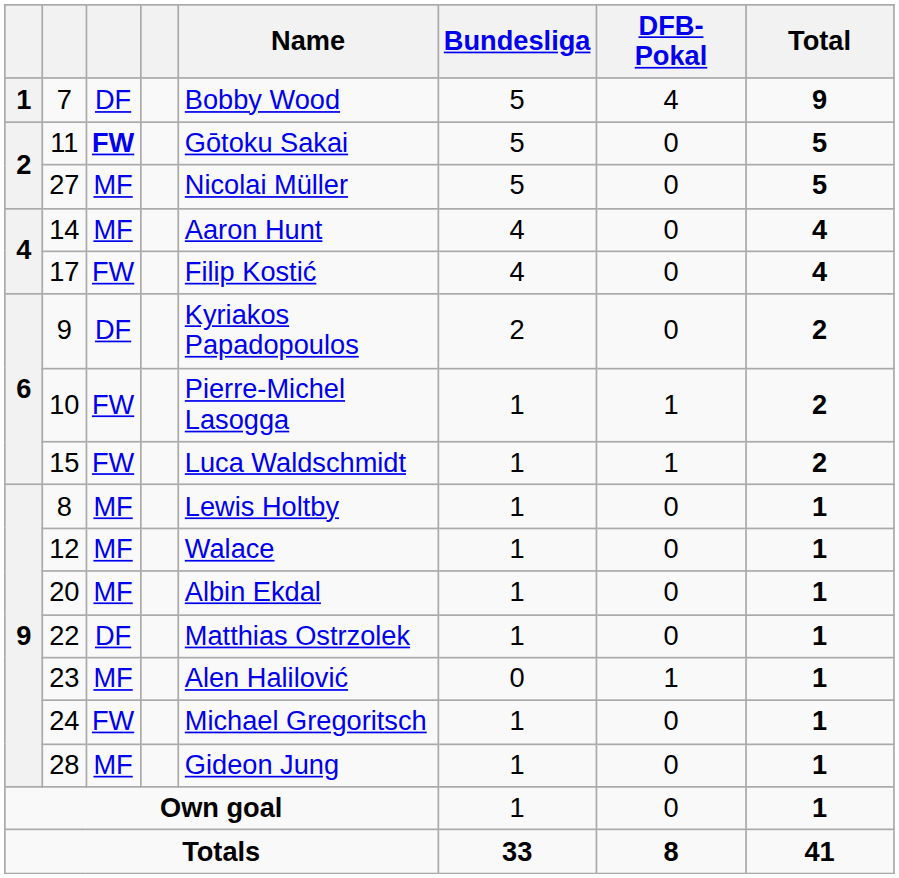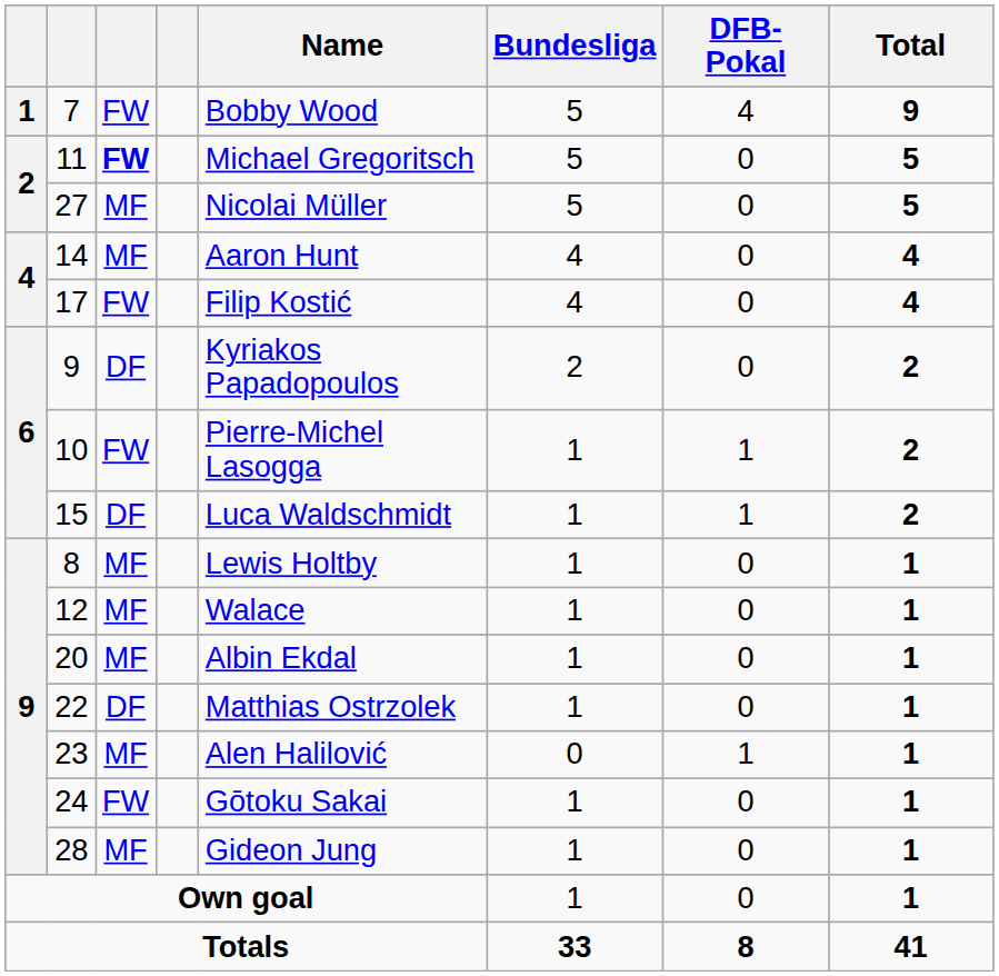7 | column 3: DF -> FW
11 | Name: Gōtoku Sakai -> Michael Gregoritsch
15 | column 3: FW -> DF
24 | Name: Michael Gregoritsch -> Gōtoku Sakai
